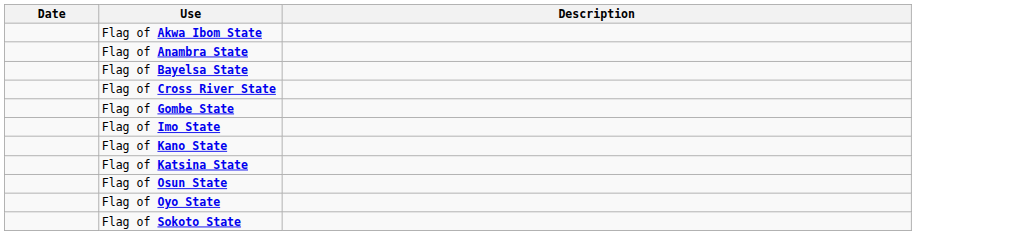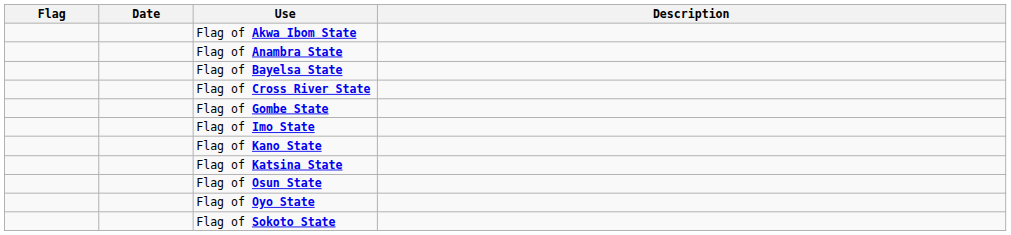+ column: Flag
